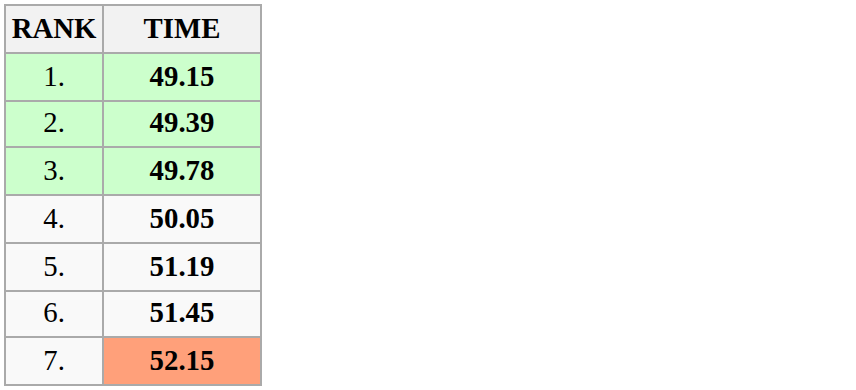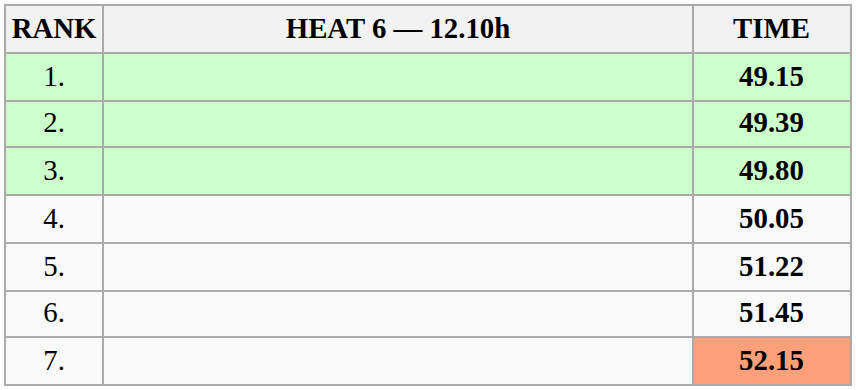+ column: HEAT 6 — 12.10h
3. | TIME: 49.78 -> 49.80
5. | TIME: 51.19 -> 51.22
